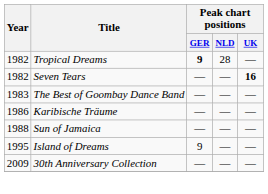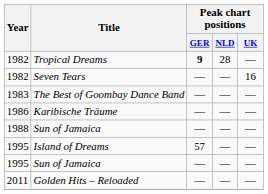Seven Tears | Peak chart positions / UK: bold -> normal
Island of Dreams | Peak chart positions / GER: 9 -> 57
+ row: 1995 | Sun of Jamaica | — | — | —
- row: 2009 | 30th Anniversary Collection | — | — | —
+ row: 2011 | Golden Hits – Reloaded | — | — | —
